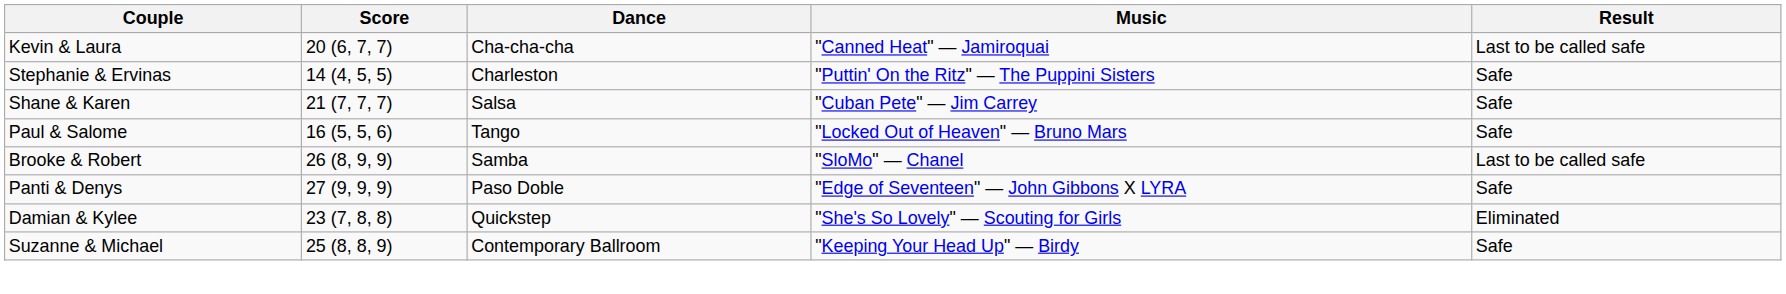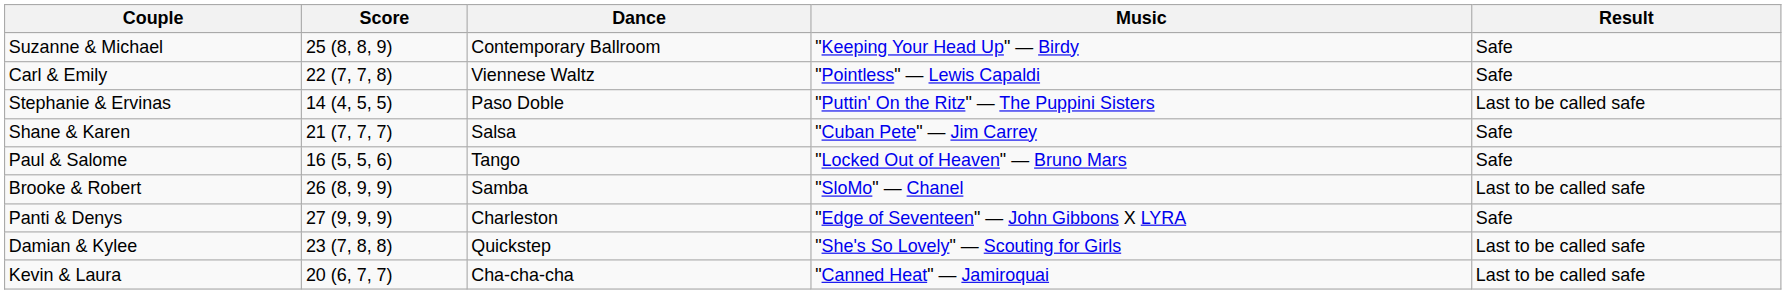rows swapped: Kevin & Laura <-> Suzanne & Michael
+ row: Carl & Emily | 22 (7, 7, 8) | Viennese Waltz | "Pointless" — Lewis Capaldi | Safe
Stephanie & Ervinas | Dance: Charleston -> Paso Doble
Stephanie & Ervinas | Result: Safe -> Last to be called safe
Panti & Denys | Dance: Paso Doble -> Charleston
Damian & Kylee | Result: Eliminated -> Last to be called safe
